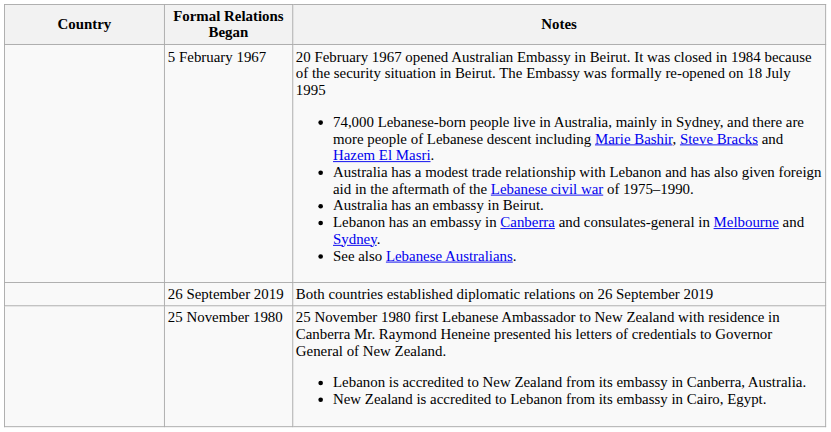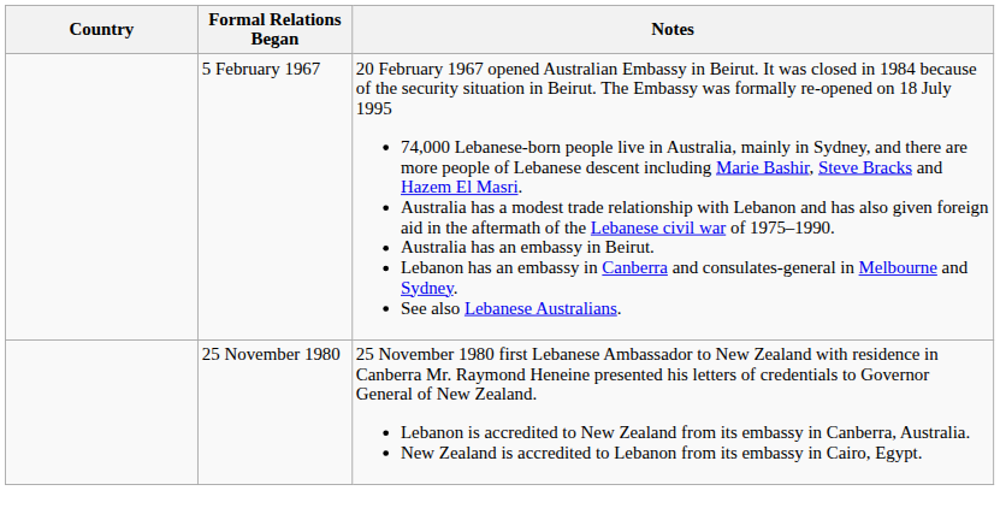- row: 26 September 2019 | Both countries established diplomatic relations on 26 September 2019
